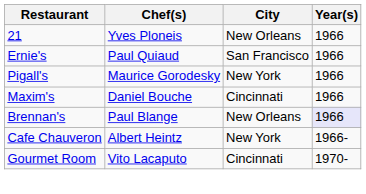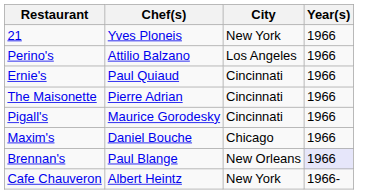21 | City: New Orleans -> New York
+ row: Perino's | Attilio Balzano | Los Angeles | 1966
Ernie's | City: San Francisco -> Cincinnati
+ row: The Maisonette | Pierre Adrian | Cincinnati | 1966
Pigall's | City: New York -> Cincinnati
Maxim's | City: Cincinnati -> Chicago
- row: Gourmet Room | Vito Lacaputo | Cincinnati | 1970-
